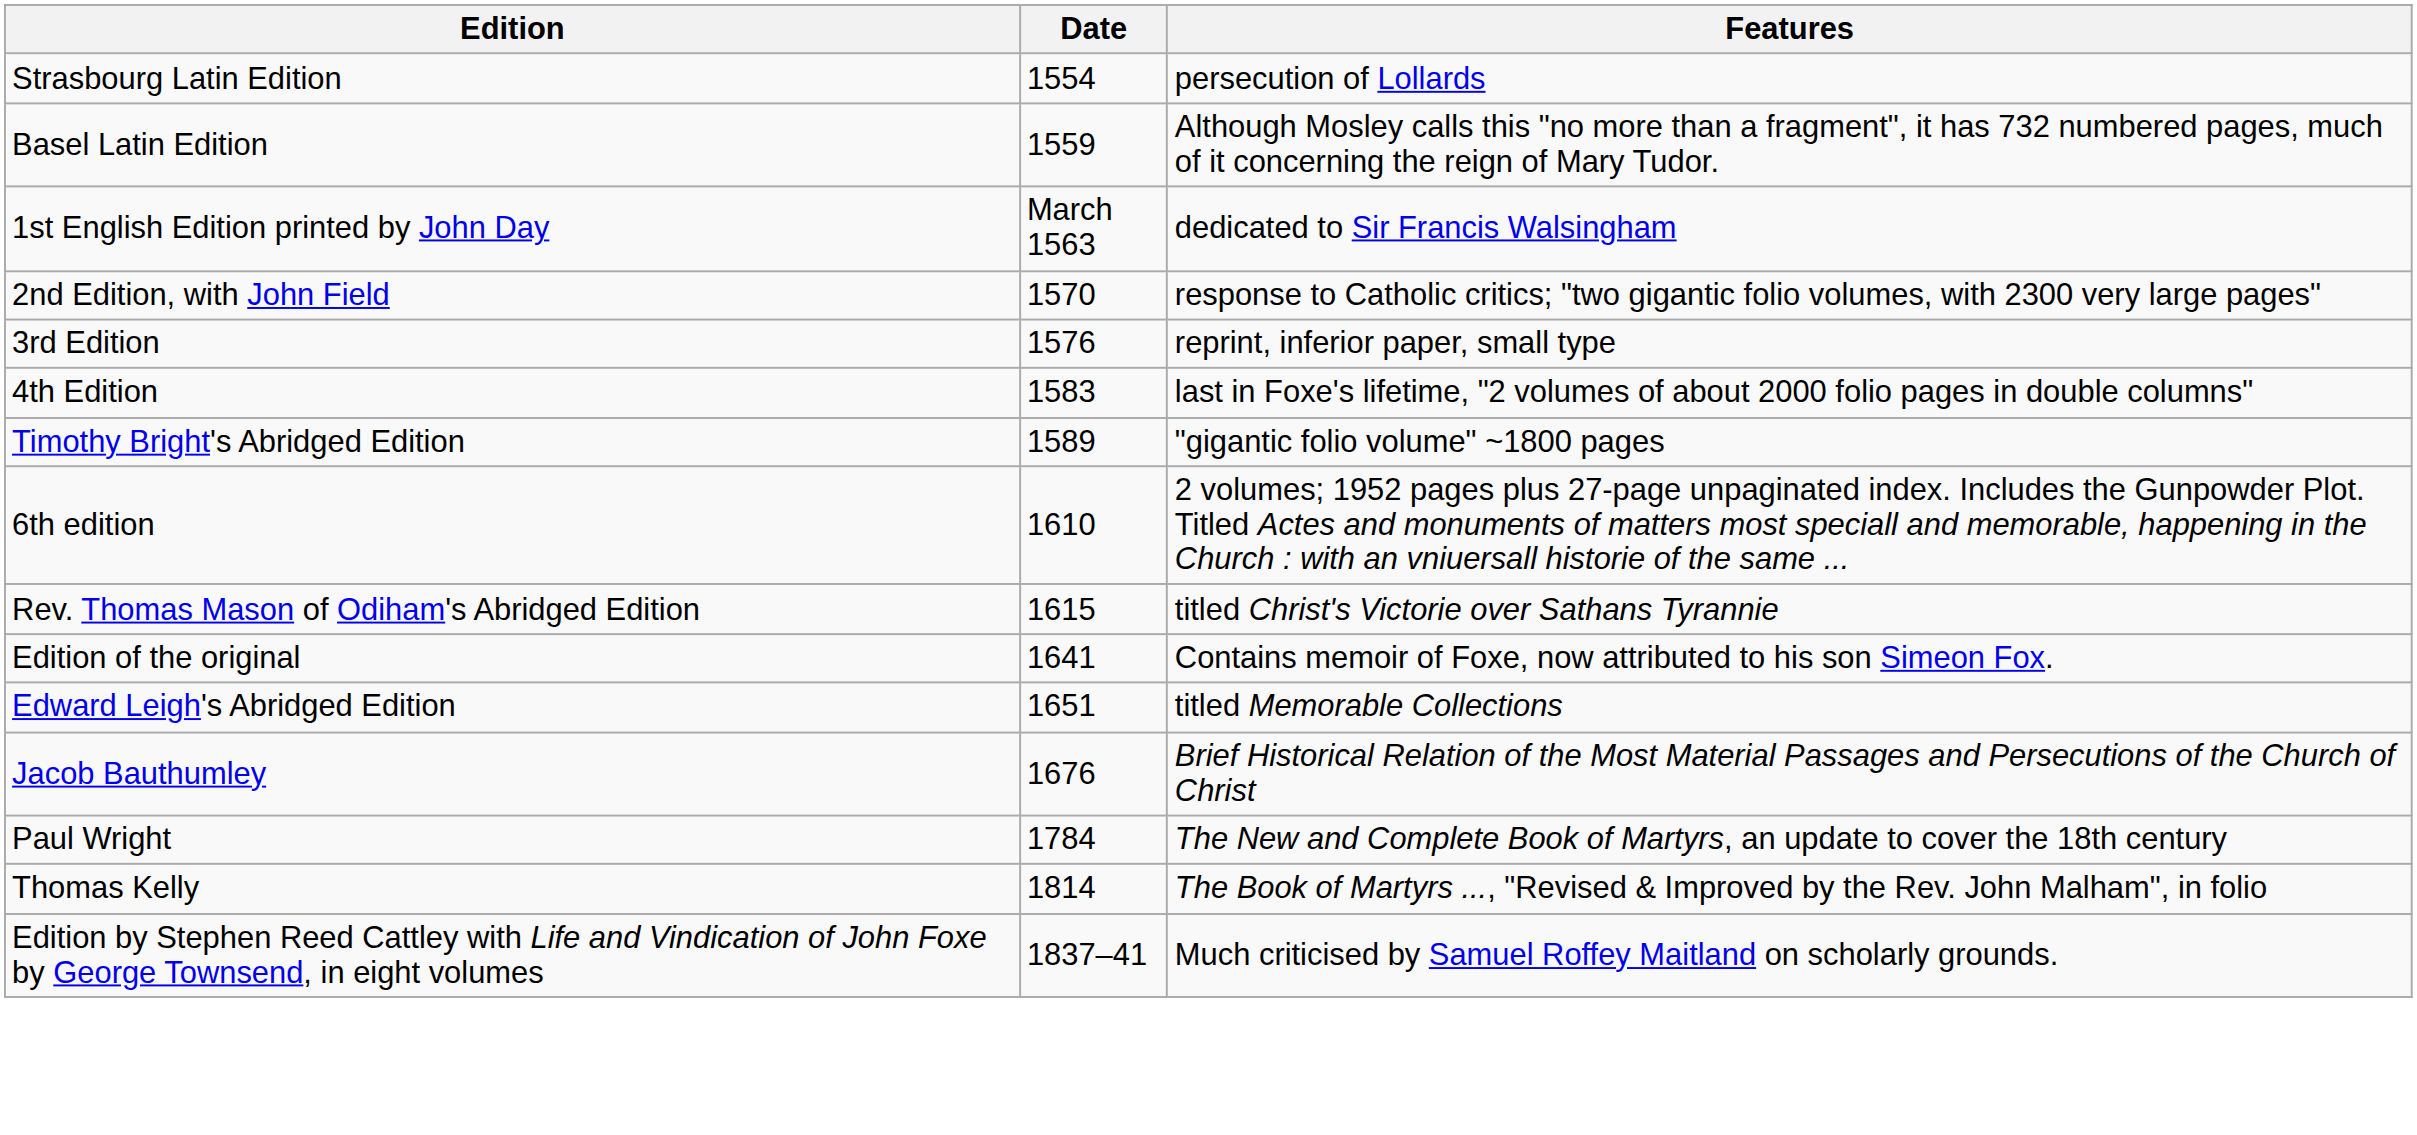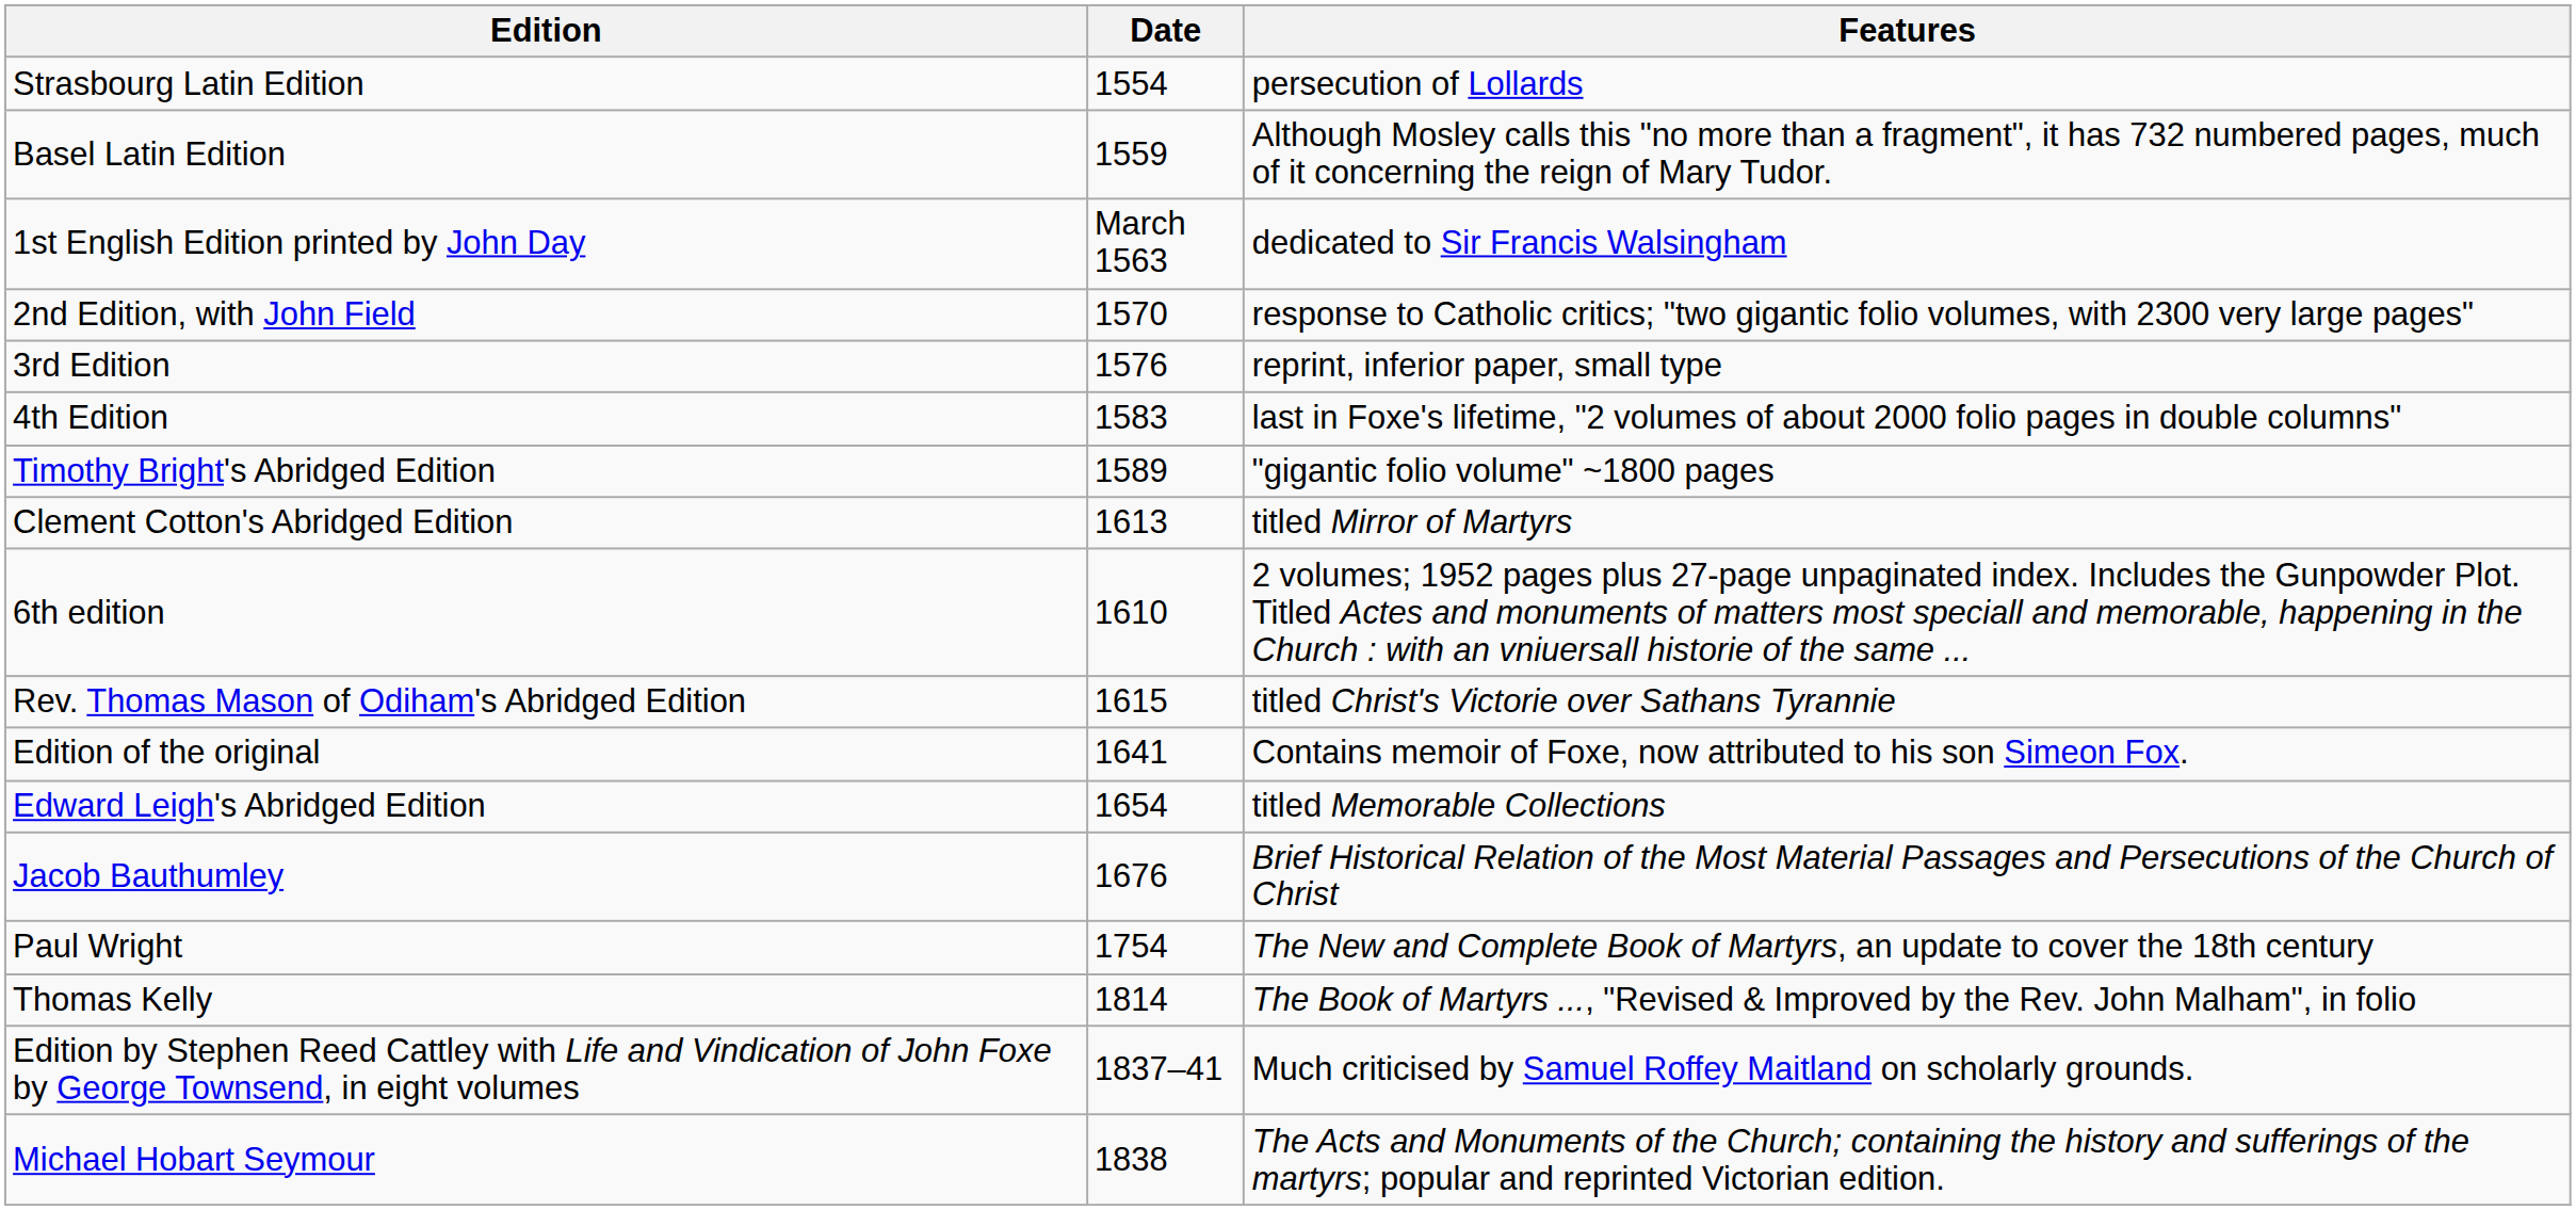+ row: Clement Cotton's Abridged Edition | 1613 | titled Mirror of Martyrs
Edward Leigh's Abridged Edition | Date: 1651 -> 1654
Paul Wright | Date: 1784 -> 1754
+ row: Michael Hobart Seymour | 1838 | The Acts and Monuments of the Church; containing the history and sufferings of the martyrs; popular and reprinted Victorian edition.
